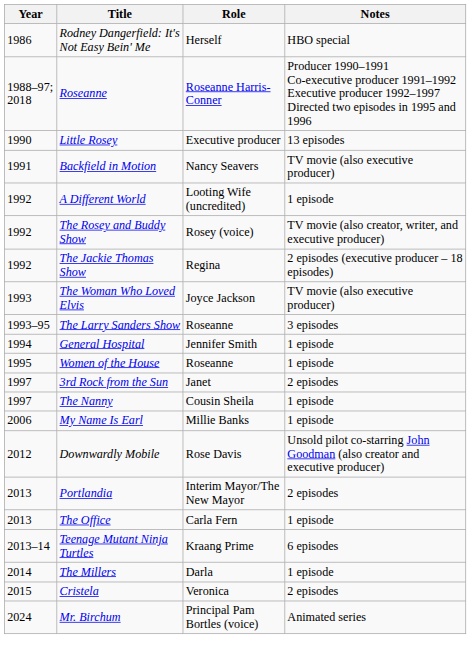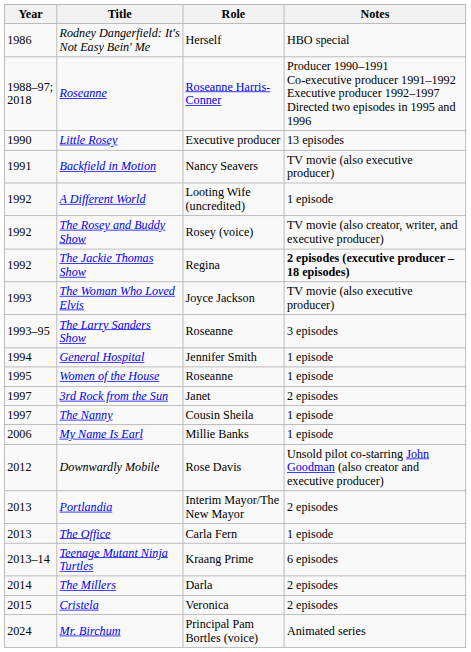The Jackie Thomas Show | Notes: normal -> bold
The Millers | Notes: 1 episode -> 2 episodes
